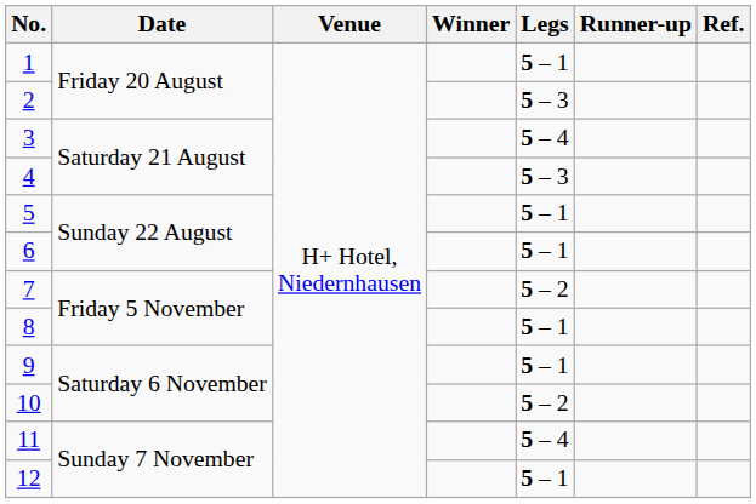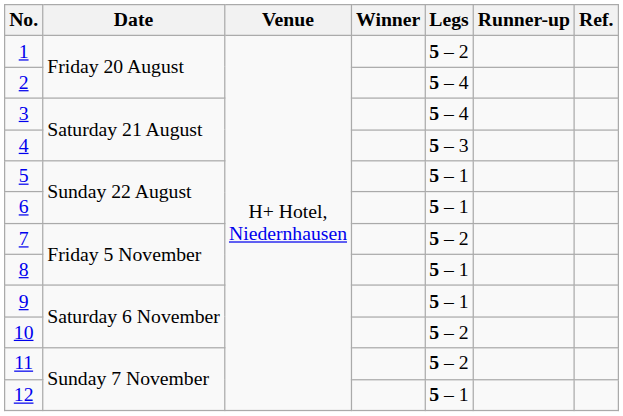1 | Legs: 5 – 1 -> 5 – 2
2 | Legs: 5 – 3 -> 5 – 4
11 | Legs: 5 – 4 -> 5 – 2
